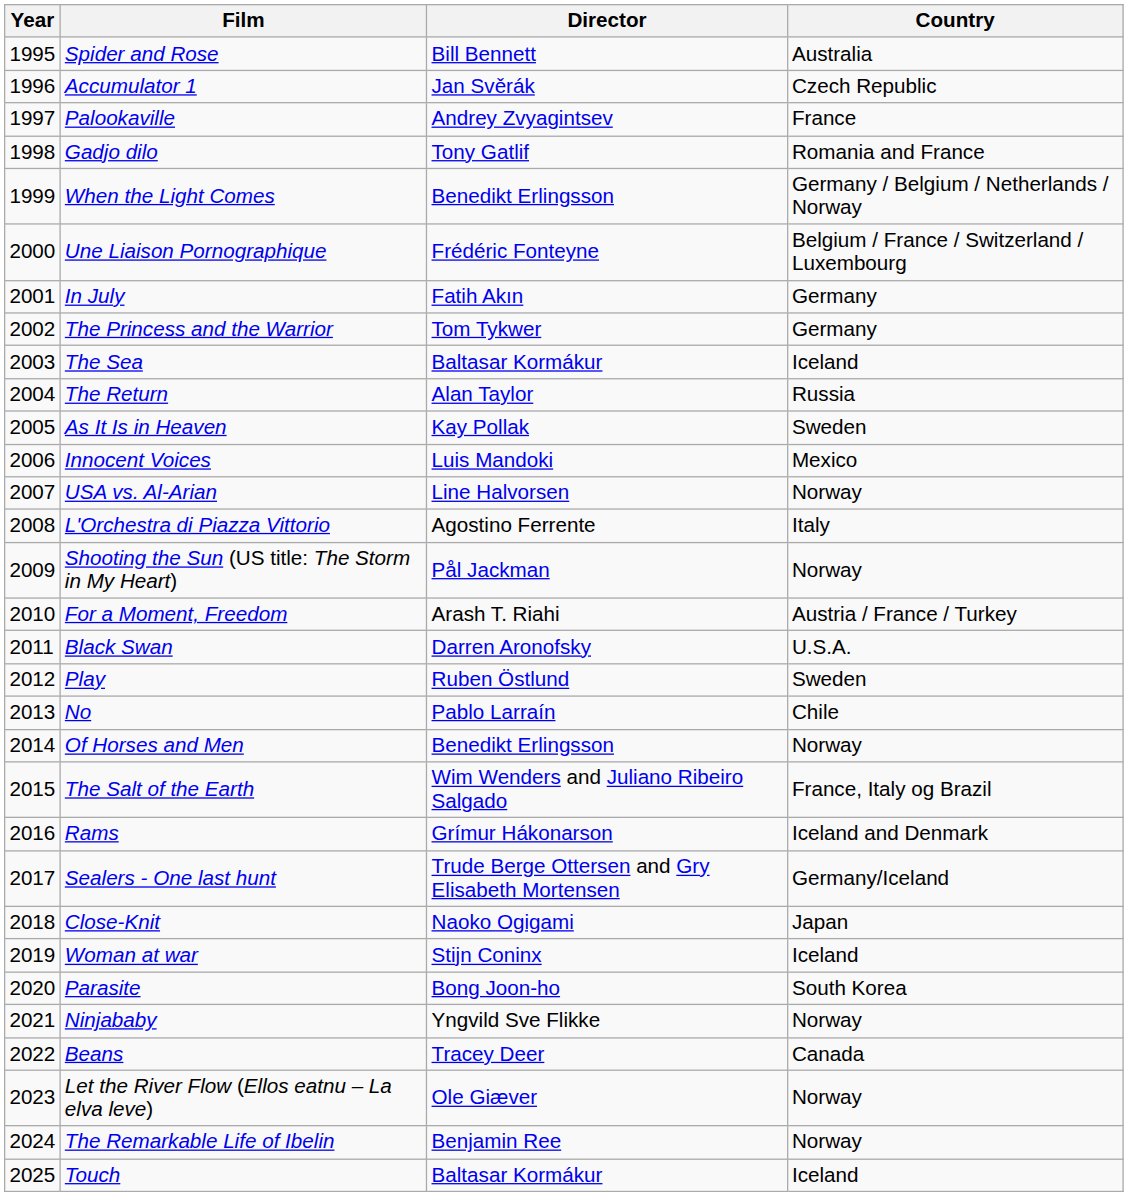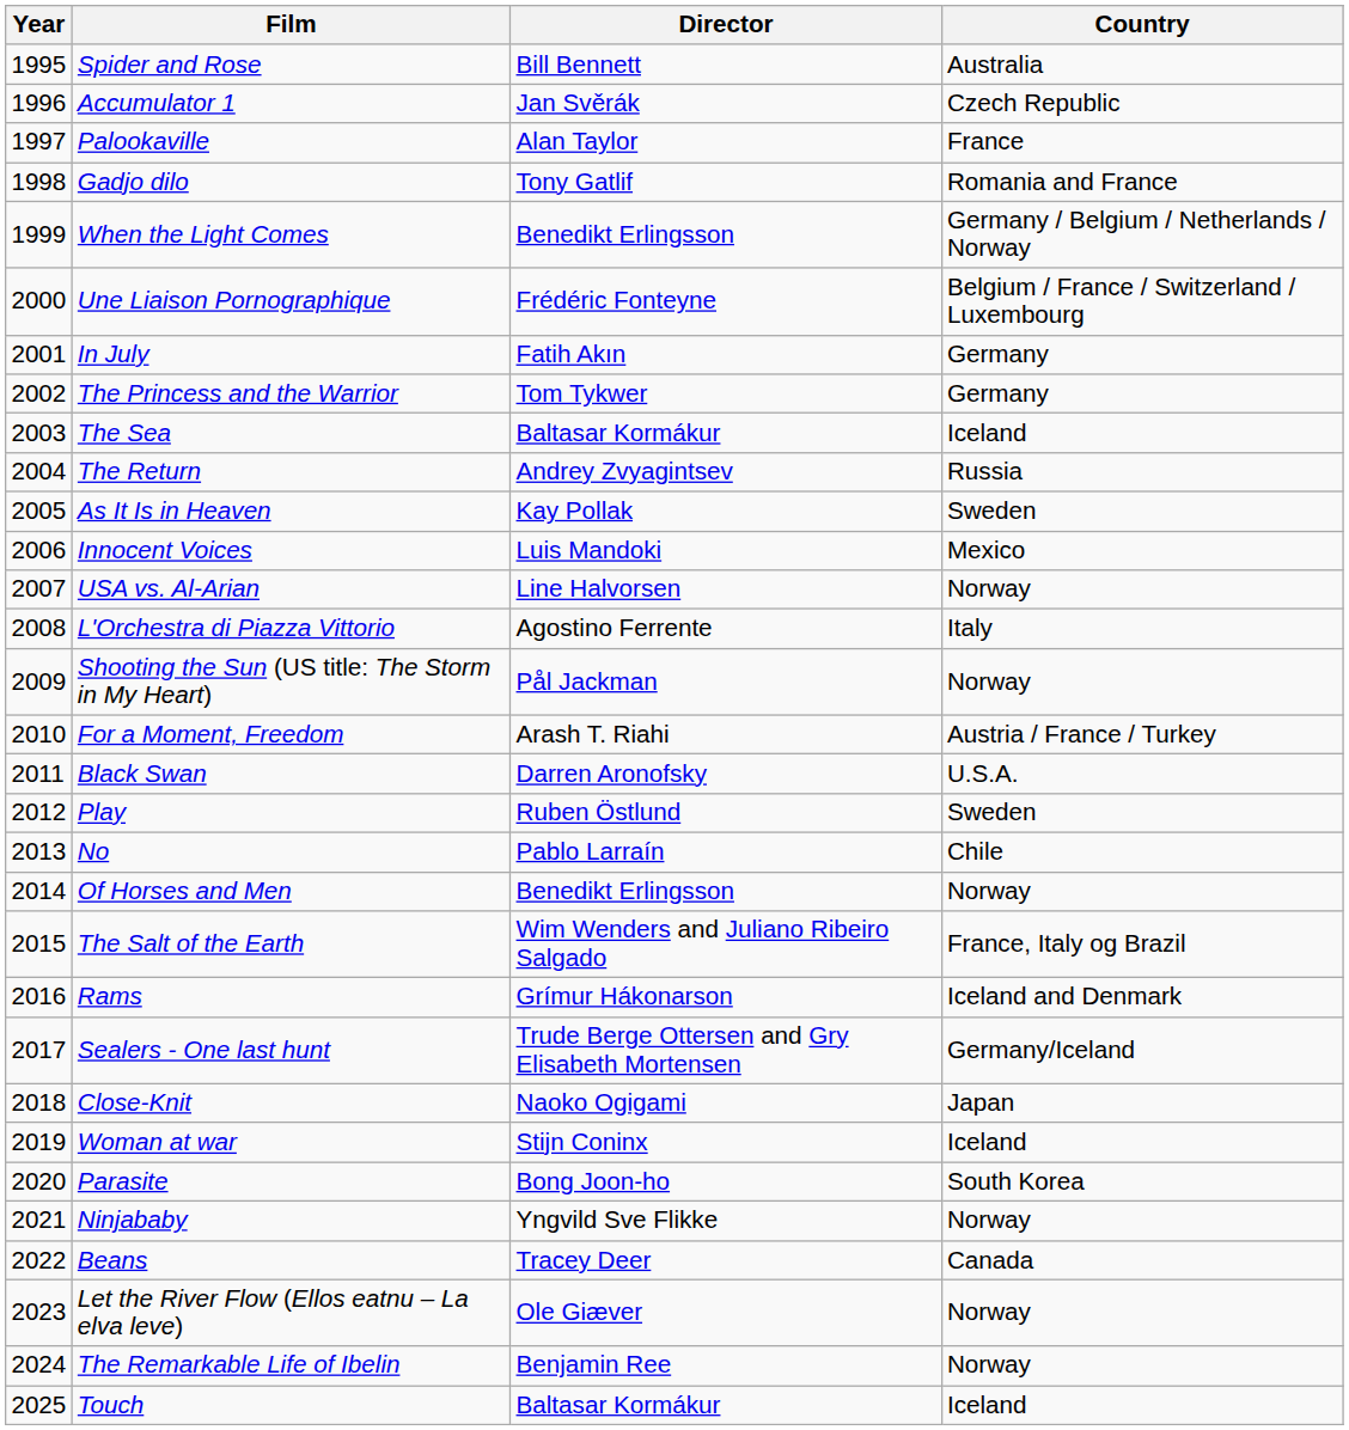Palookaville | Director: Andrey Zvyagintsev -> Alan Taylor
The Return | Director: Alan Taylor -> Andrey Zvyagintsev
